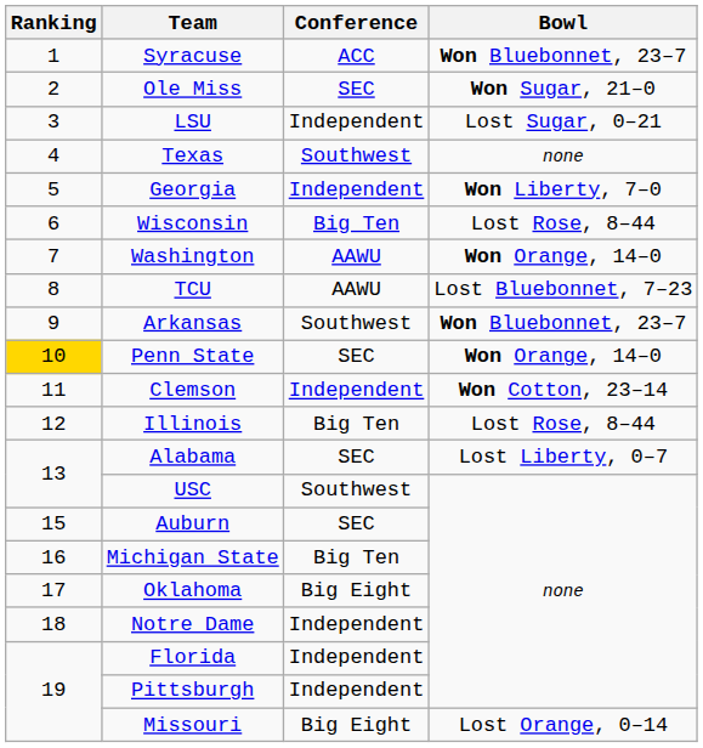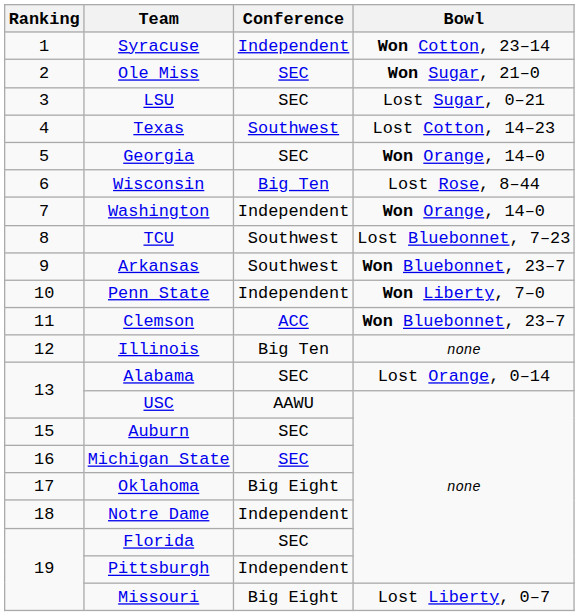Syracuse | Conference: ACC -> Independent
Syracuse | Bowl: Won Bluebonnet, 23–7 -> Won Cotton, 23–14
LSU | Conference: Independent -> SEC
Texas | Bowl: none -> Lost Cotton, 14–23
Georgia | Conference: Independent -> SEC
Georgia | Bowl: Won Liberty, 7–0 -> Won Orange, 14–0
Washington | Conference: AAWU -> Independent
TCU | Conference: AAWU -> Southwest
Penn State | Ranking: gold background -> no background
Penn State | Conference: SEC -> Independent
Penn State | Bowl: Won Orange, 14–0 -> Won Liberty, 7–0
Clemson | Conference: Independent -> ACC
Clemson | Bowl: Won Cotton, 23–14 -> Won Bluebonnet, 23–7
Illinois | Bowl: Lost Rose, 8–44 -> none
Alabama | Bowl: Lost Liberty, 0–7 -> Lost Orange, 0–14
USC | Conference: Southwest -> AAWU
Michigan State | Conference: Big Ten -> SEC
Florida | Conference: Independent -> SEC
Missouri | Bowl: Lost Orange, 0–14 -> Lost Liberty, 0–7
